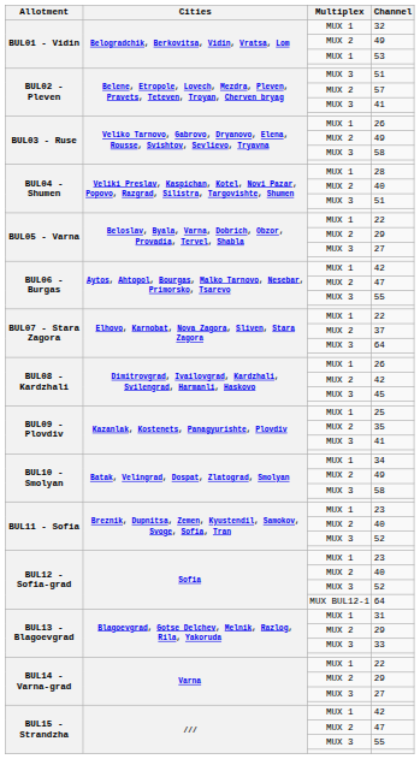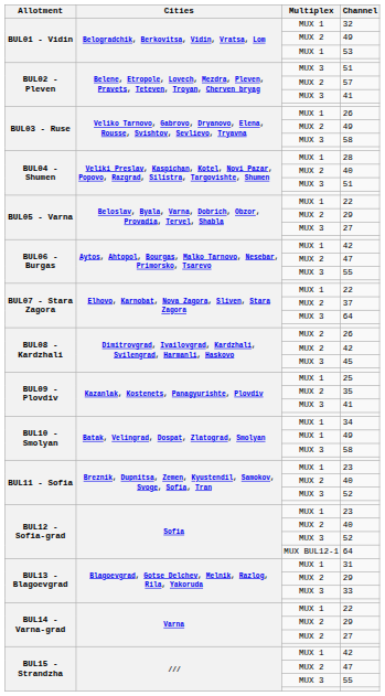BUL08 - Kardzhali / 26 | Multiplex: MUX 1 -> MUX 2
BUL10 - Smolyan / 49 | Multiplex: MUX 2 -> MUX 1
BUL14 - Varna-grad / 27 | Multiplex: MUX 3 -> MUX 2
